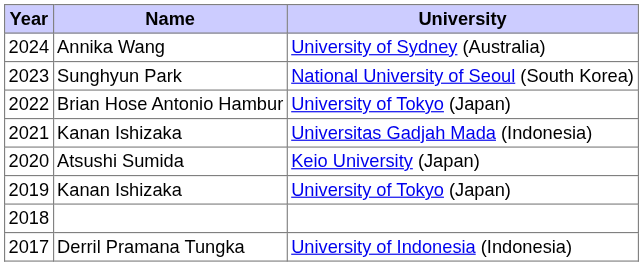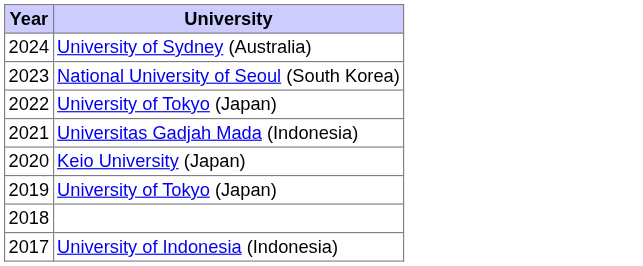- column: Name | Annika Wang | Sunghyun Park | Brian Hose Antonio Hambur | Kanan Ishizaka | Atsushi Sumida | Kanan Ishizaka | Derril Pramana Tungka
